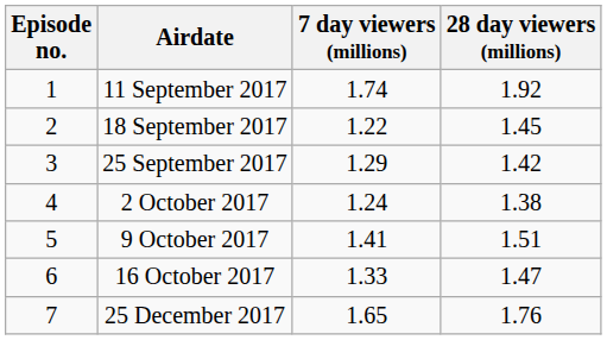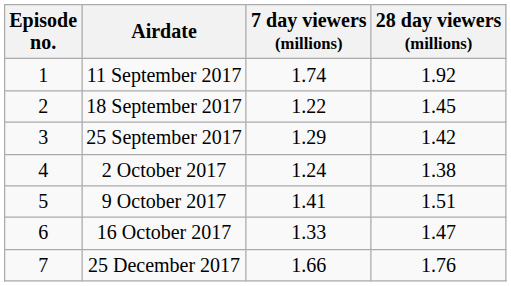25 December 2017 | 7 day viewers (millions): 1.65 -> 1.66
